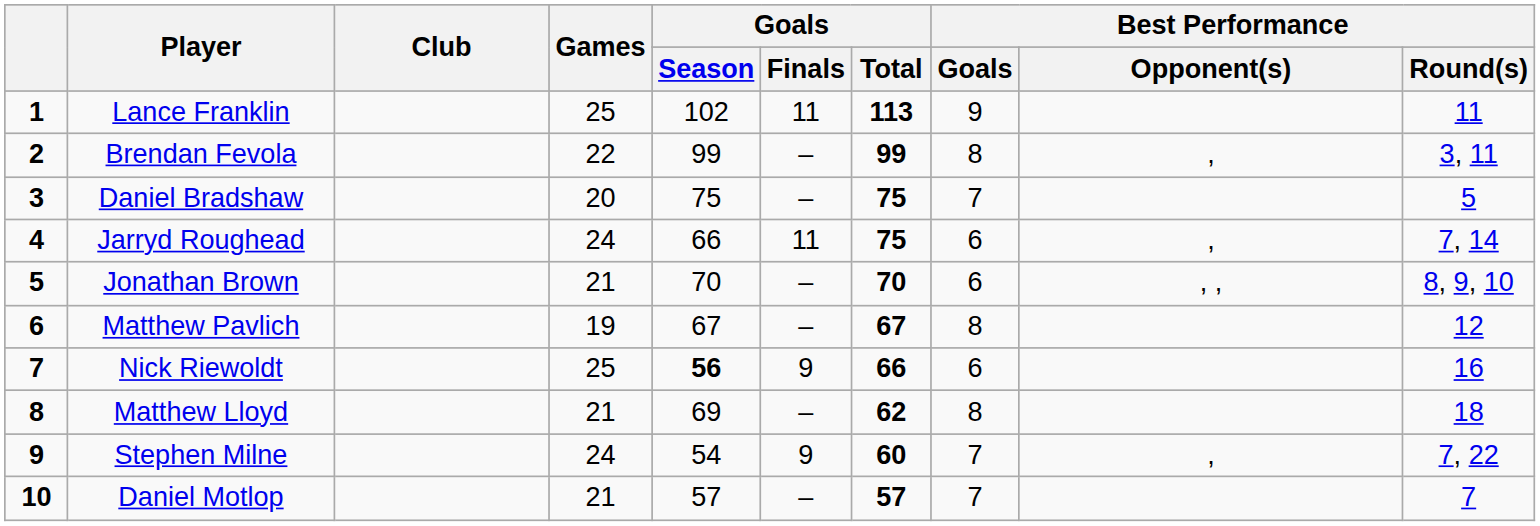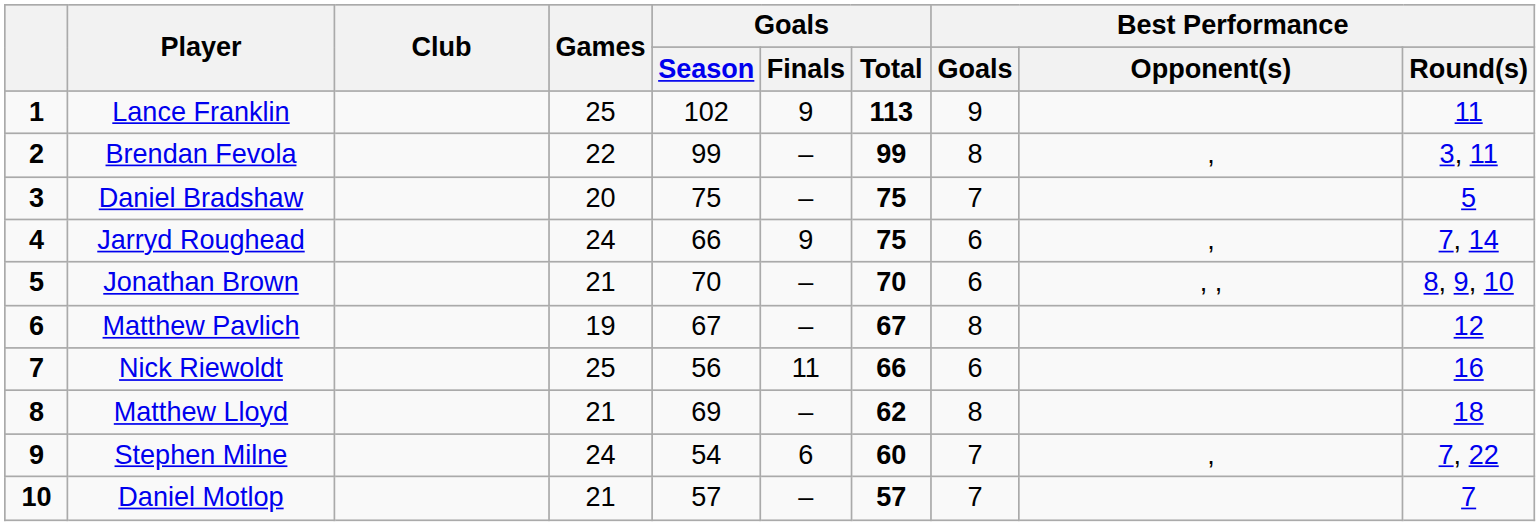Lance Franklin | Goals / Finals: 11 -> 9
Jarryd Roughead | Goals / Finals: 11 -> 9
Nick Riewoldt | Goals / Season: bold -> normal
Nick Riewoldt | Goals / Finals: 9 -> 11
Stephen Milne | Goals / Finals: 9 -> 6
